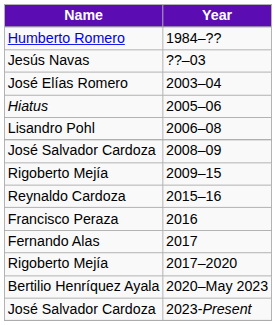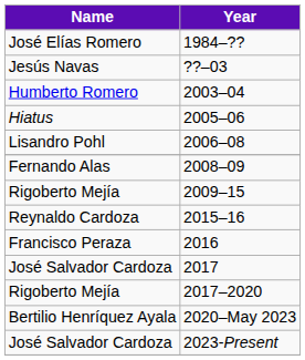1984–?? | Name: Humberto Romero -> José Elías Romero
2003–04 | Name: José Elías Romero -> Humberto Romero
2008–09 | Name: José Salvador Cardoza -> Fernando Alas
2017 | Name: Fernando Alas -> José Salvador Cardoza
